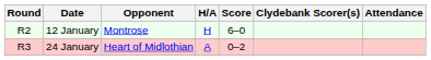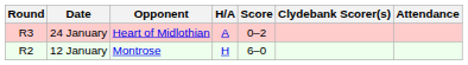rows swapped: 12 January <-> 24 January
